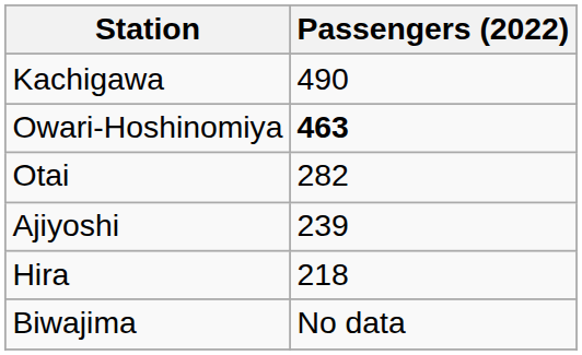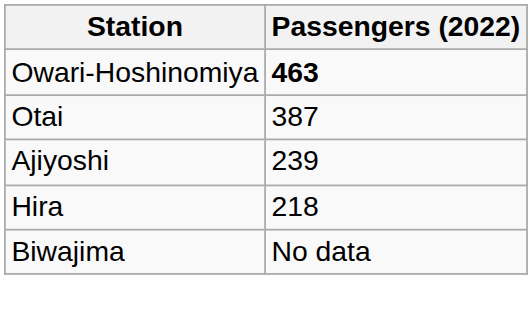- row: Kachigawa | 490
Otai | Passengers (2022): 282 -> 387
